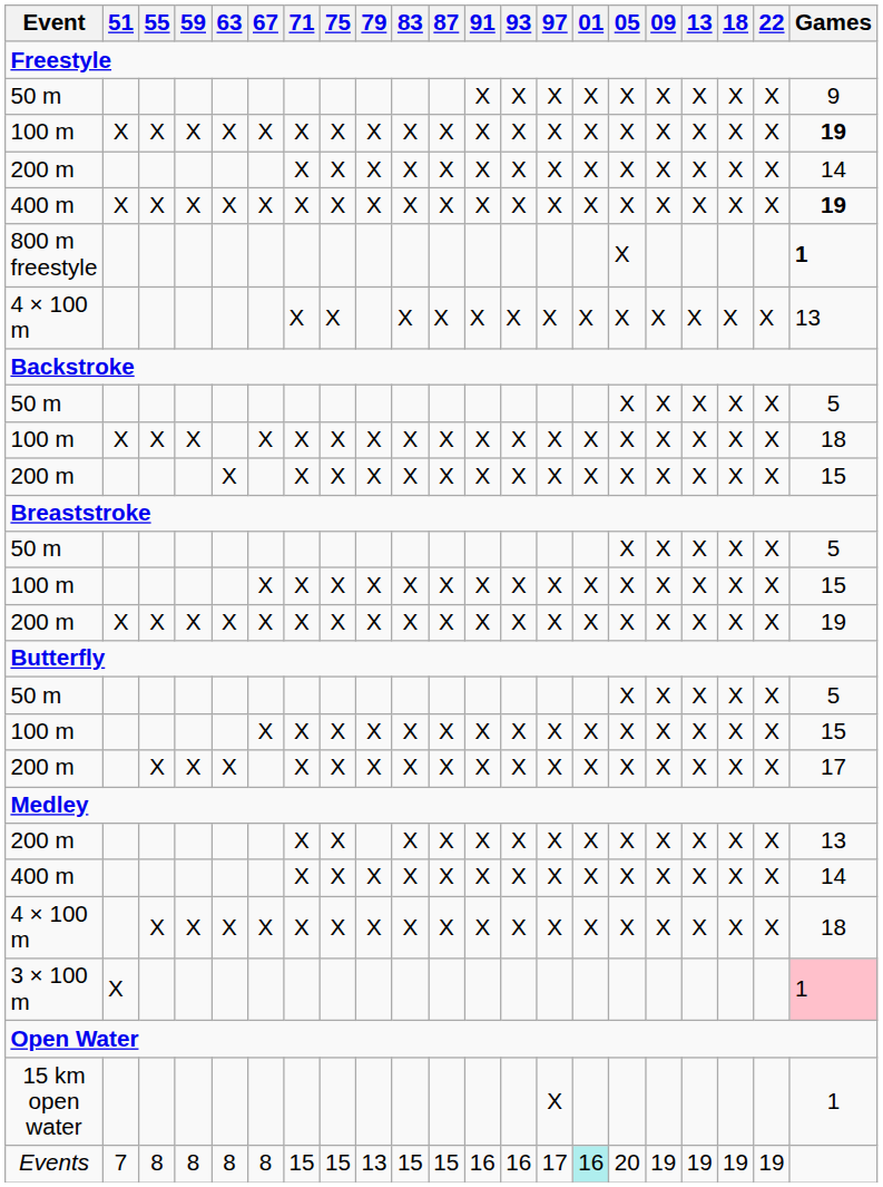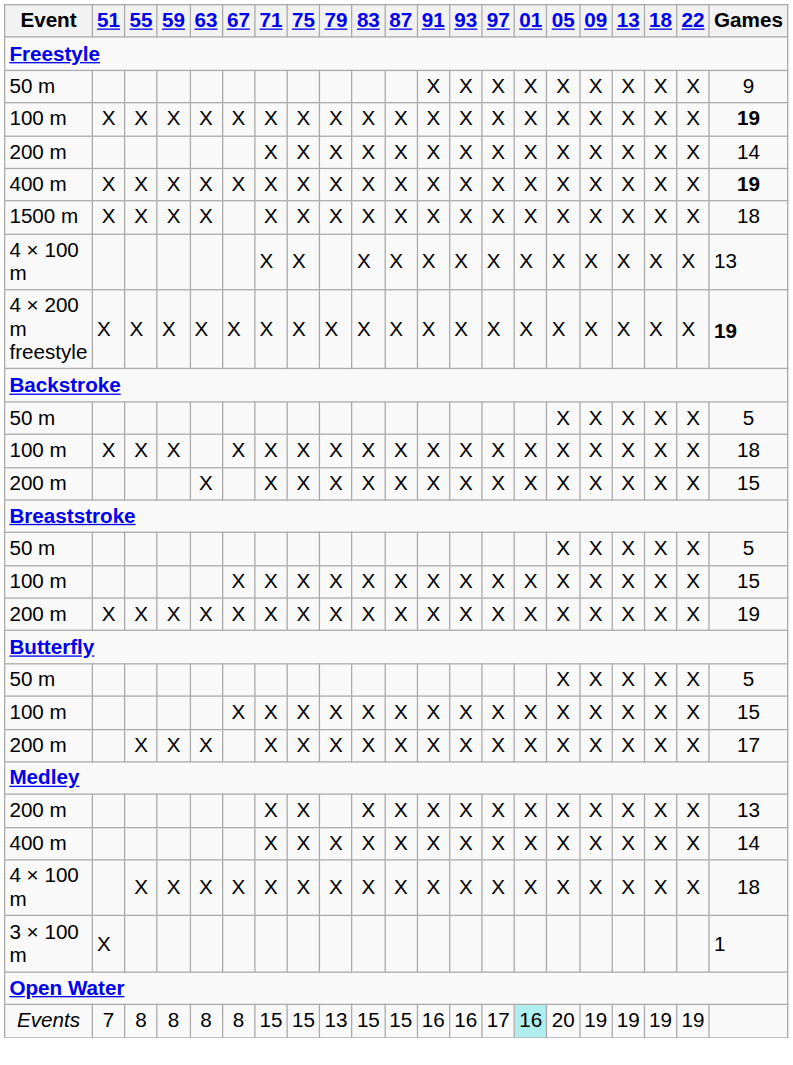- row: 800 m freestyle | X | 1
+ row: 1500 m | X | X | X | X | X | X | X | X | X | X | X | X | X | X | X | X | X | X | 18
+ row: 4 × 200 m freestyle | X | X | X | X | X | X | X | X | X | X | X | X | X | X | X | X | X | X | X | 19
3 × 100 m | Games: pink background -> no background
- row: 15 km open water | X | 1
